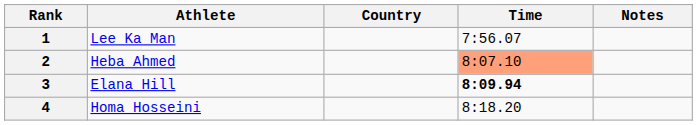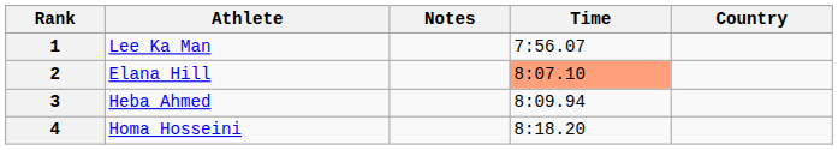columns swapped: Country <-> Notes
2 | Athlete: Heba Ahmed -> Elana Hill
3 | Athlete: Elana Hill -> Heba Ahmed
3 | Time: bold -> normal
